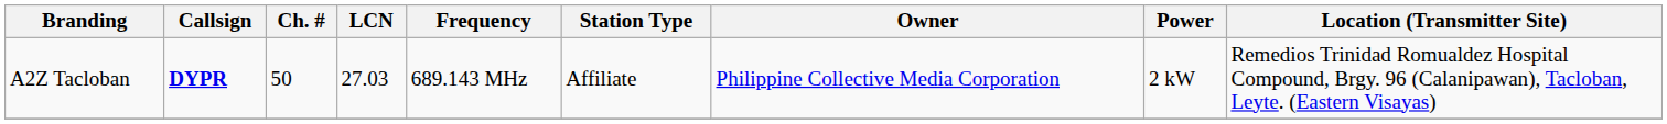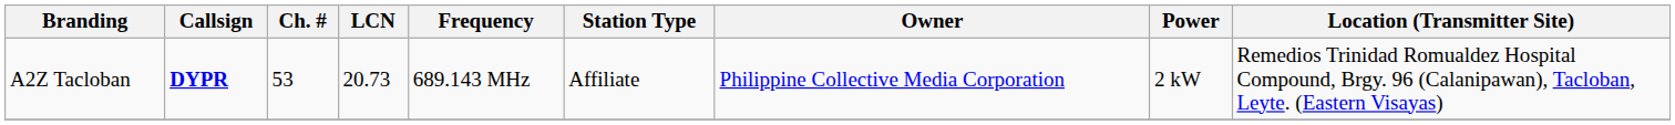A2Z Tacloban | Ch. #: 50 -> 53
A2Z Tacloban | LCN: 27.03 -> 20.73
